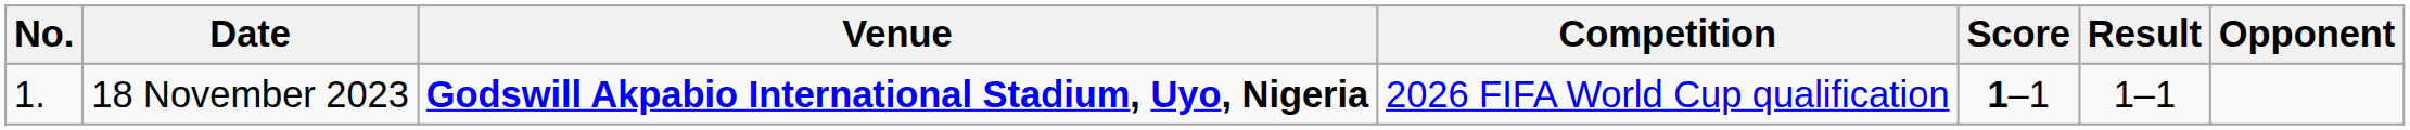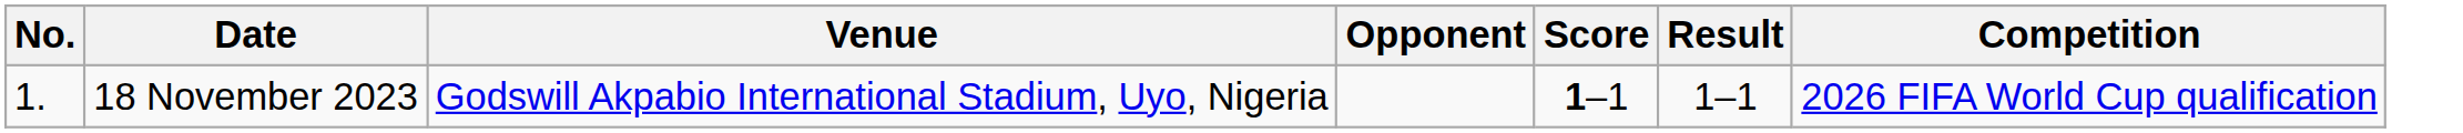columns swapped: Opponent <-> Competition
18 November 2023 | Venue: bold -> normal
